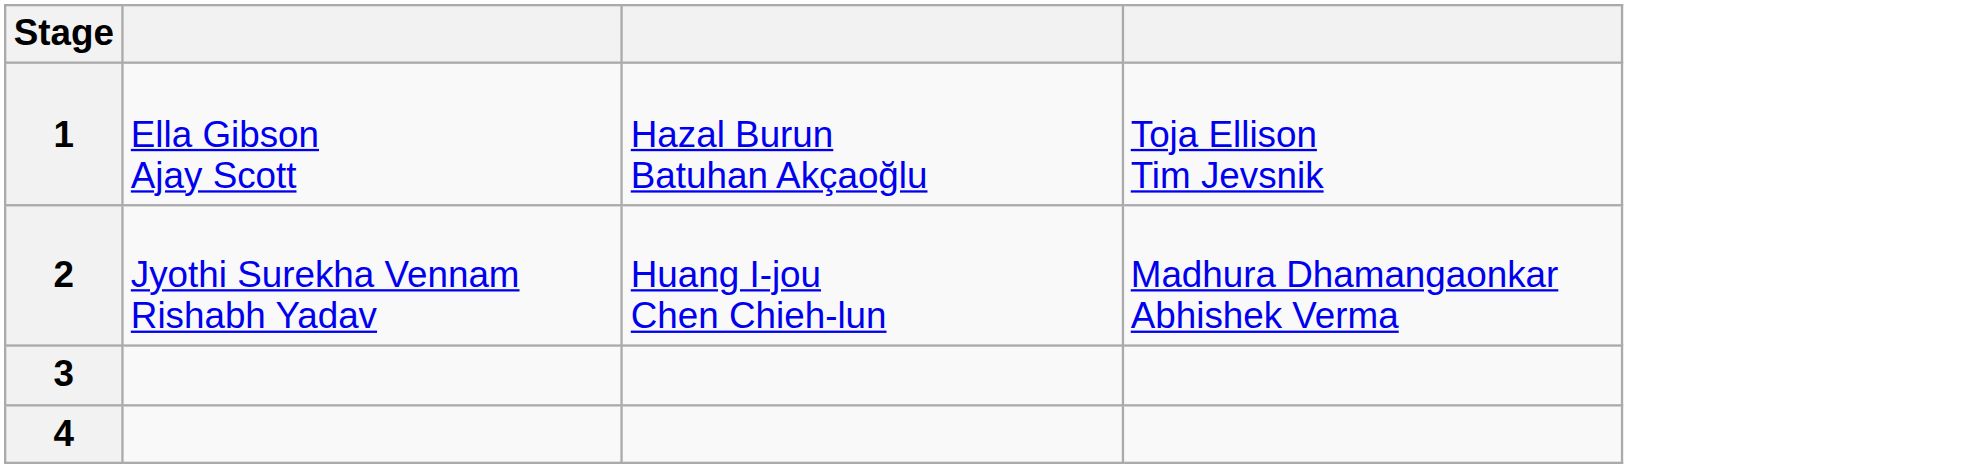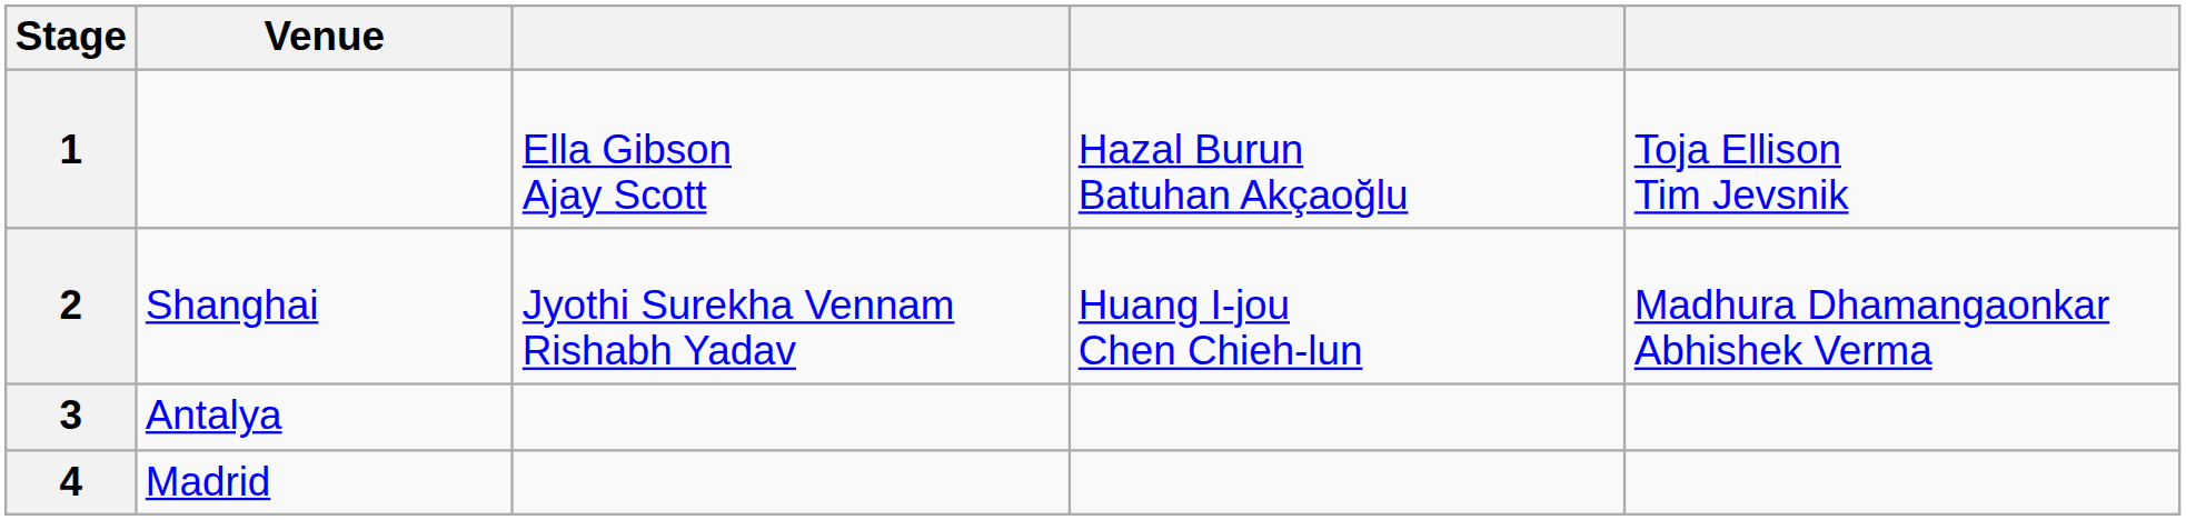+ column: Venue | Shanghai | Antalya | Madrid
